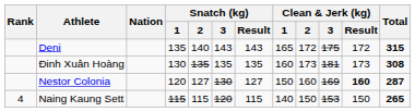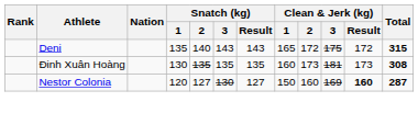- row: 4 | Naing Kaung Sett | 115 | 115 | 120 | 115 | 140 | 150 | 153 | 150 | 265
